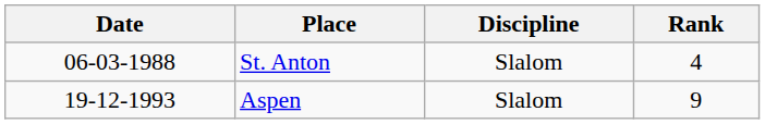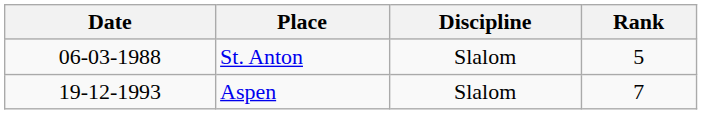St. Anton | Rank: 4 -> 5
Aspen | Rank: 9 -> 7
